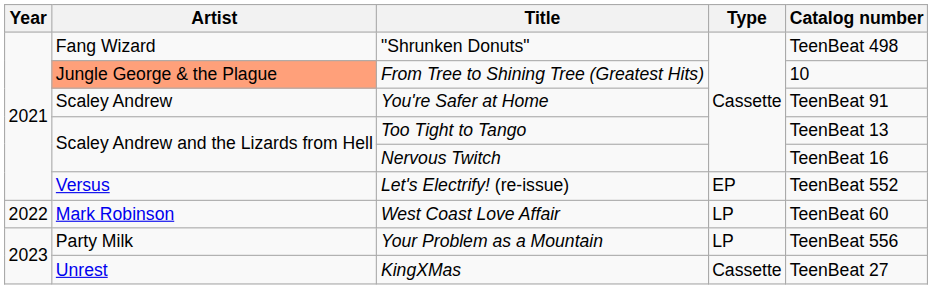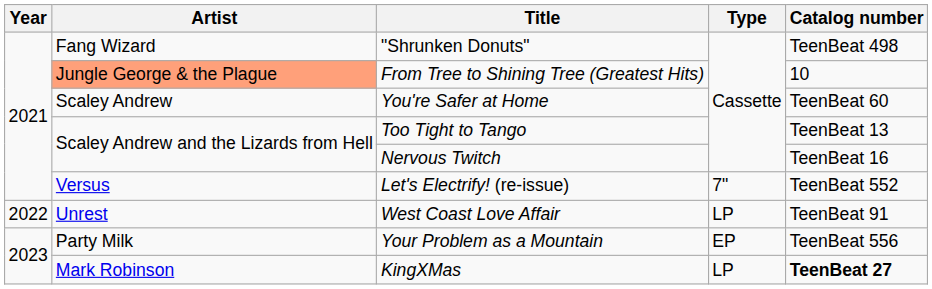You're Safer at Home | Catalog number: TeenBeat 91 -> TeenBeat 60
Let's Electrify! (re-issue) | Type: EP -> 7"
West Coast Love Affair | Artist: Mark Robinson -> Unrest
West Coast Love Affair | Catalog number: TeenBeat 60 -> TeenBeat 91
Your Problem as a Mountain | Type: LP -> EP
KingXMas | Artist: Unrest -> Mark Robinson
KingXMas | Type: Cassette -> LP
KingXMas | Catalog number: normal -> bold
